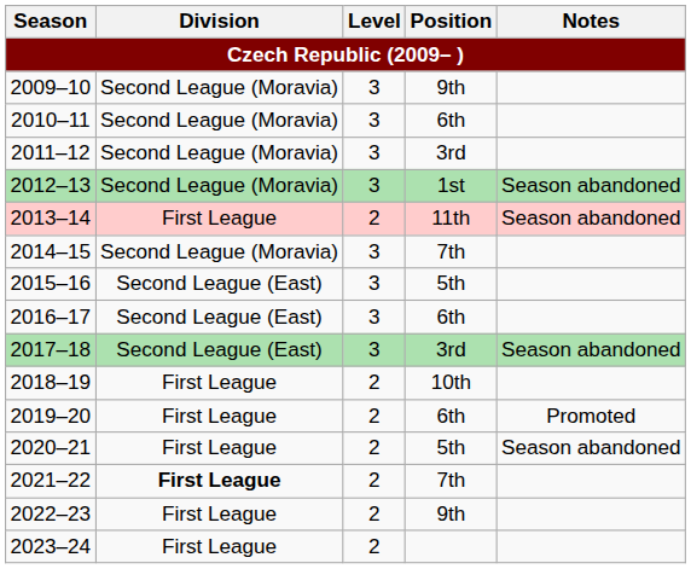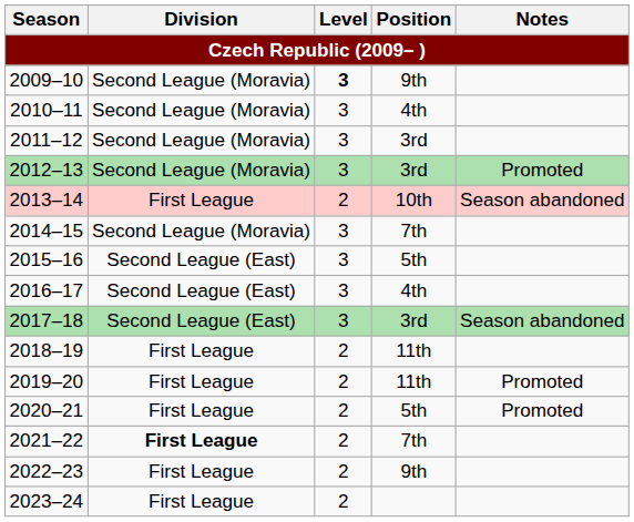2009–10 | Level: normal -> bold
2010–11 | Position: 6th -> 4th
2012–13 | Position: 1st -> 3rd
2012–13 | Notes: Season abandoned -> Promoted
2013–14 | Position: 11th -> 10th
2016–17 | Position: 6th -> 4th
2018–19 | Position: 10th -> 11th
2019–20 | Position: 6th -> 11th
2020–21 | Notes: Season abandoned -> Promoted
